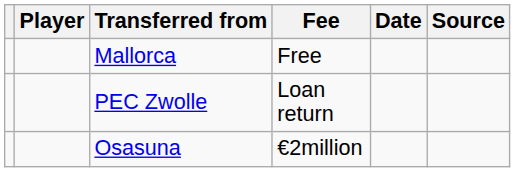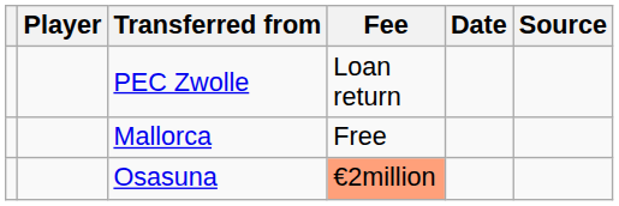rows swapped: Mallorca <-> PEC Zwolle
Osasuna | Fee: no background -> lightsalmon background
